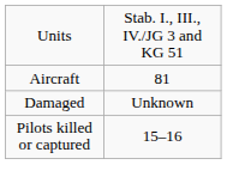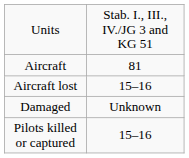+ row: Aircraft lost | 15–16
